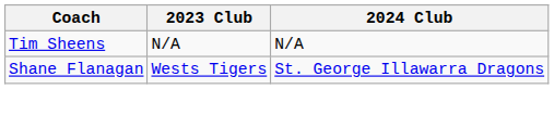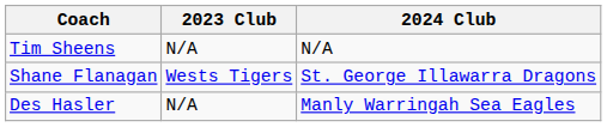+ row: Des Hasler | N/A | Manly Warringah Sea Eagles
